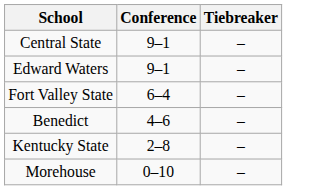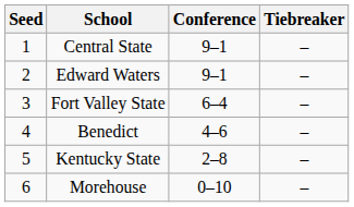+ column: Seed | 1 | 2 | 3 | 4 | 5 | 6
